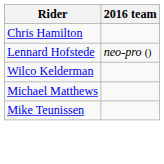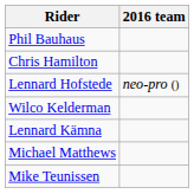+ row: Phil Bauhaus
+ row: Lennard Kämna
